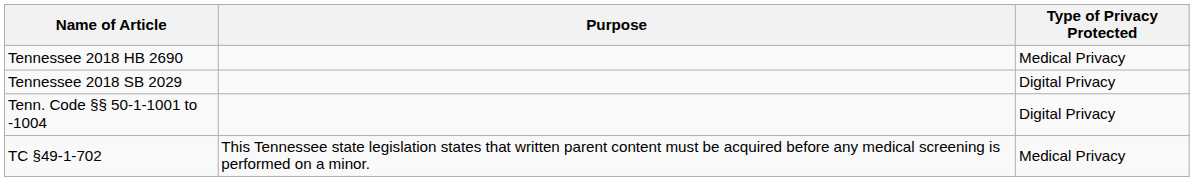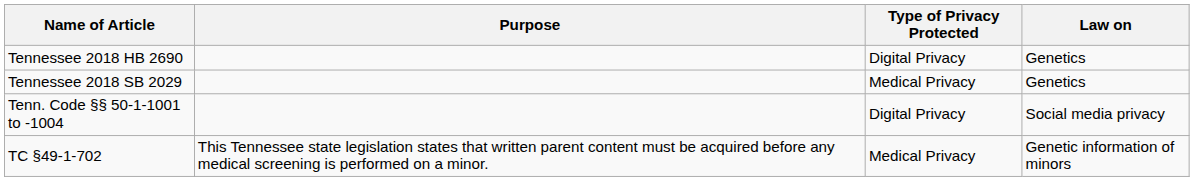+ column: Law on | Genetics | Genetics | Social media privacy | Genetic information of minors
Tennessee 2018 HB 2690 | Type of Privacy Protected: Medical Privacy -> Digital Privacy
Tennessee 2018 SB 2029 | Type of Privacy Protected: Digital Privacy -> Medical Privacy
